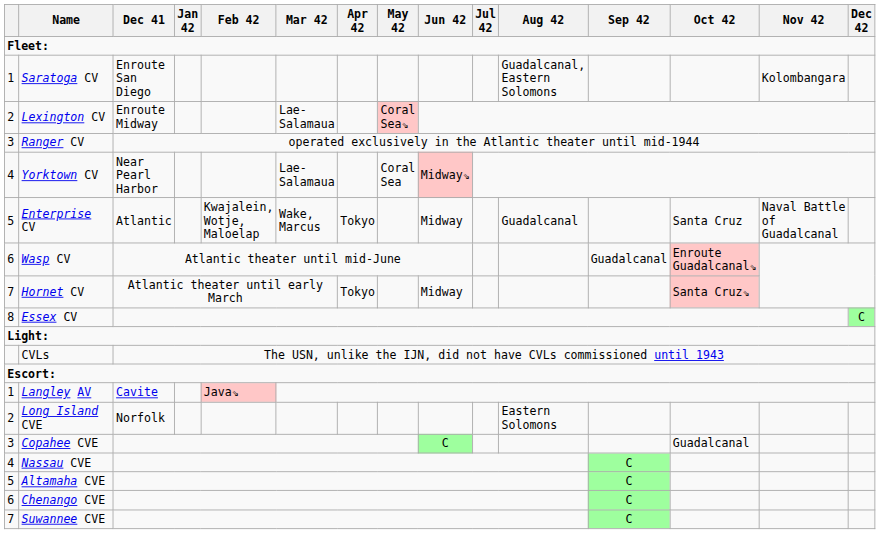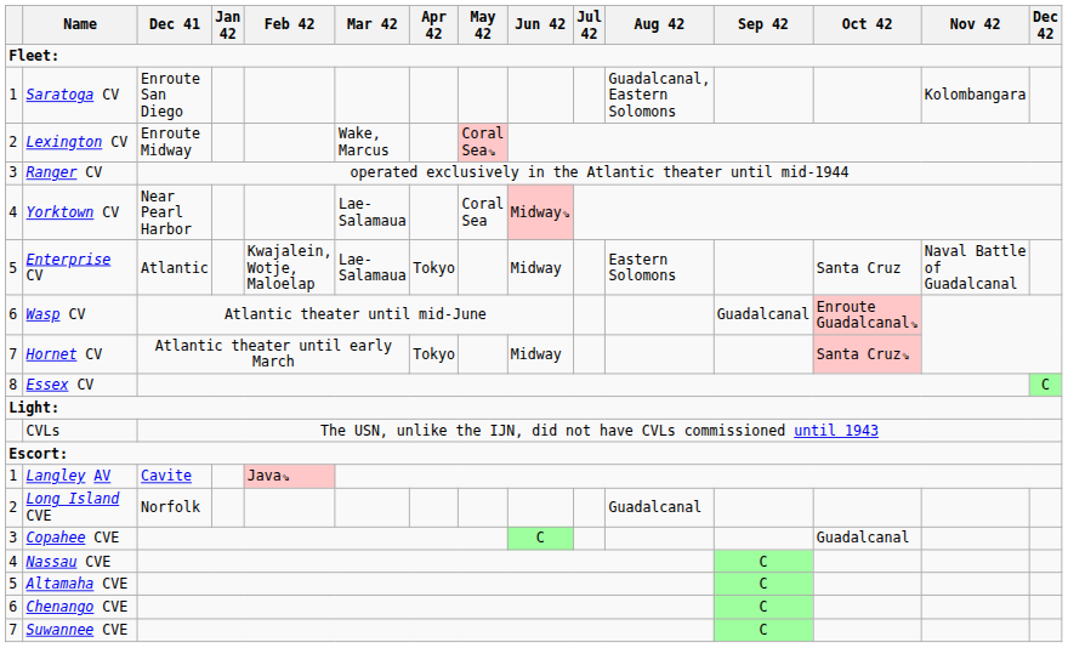Lexington CV | Mar 42: Lae-Salamaua -> Wake, Marcus
Enterprise CV | Mar 42: Wake, Marcus -> Lae-Salamaua
Enterprise CV | Aug 42: Guadalcanal -> Eastern Solomons
Long Island CVE | Aug 42: Eastern Solomons -> Guadalcanal
